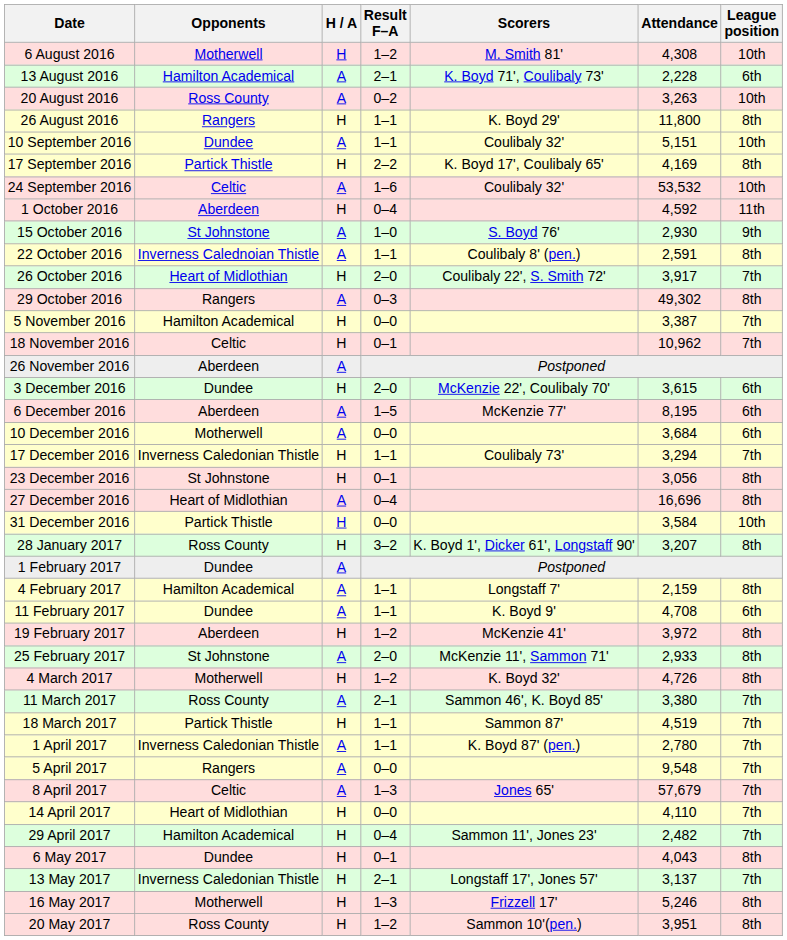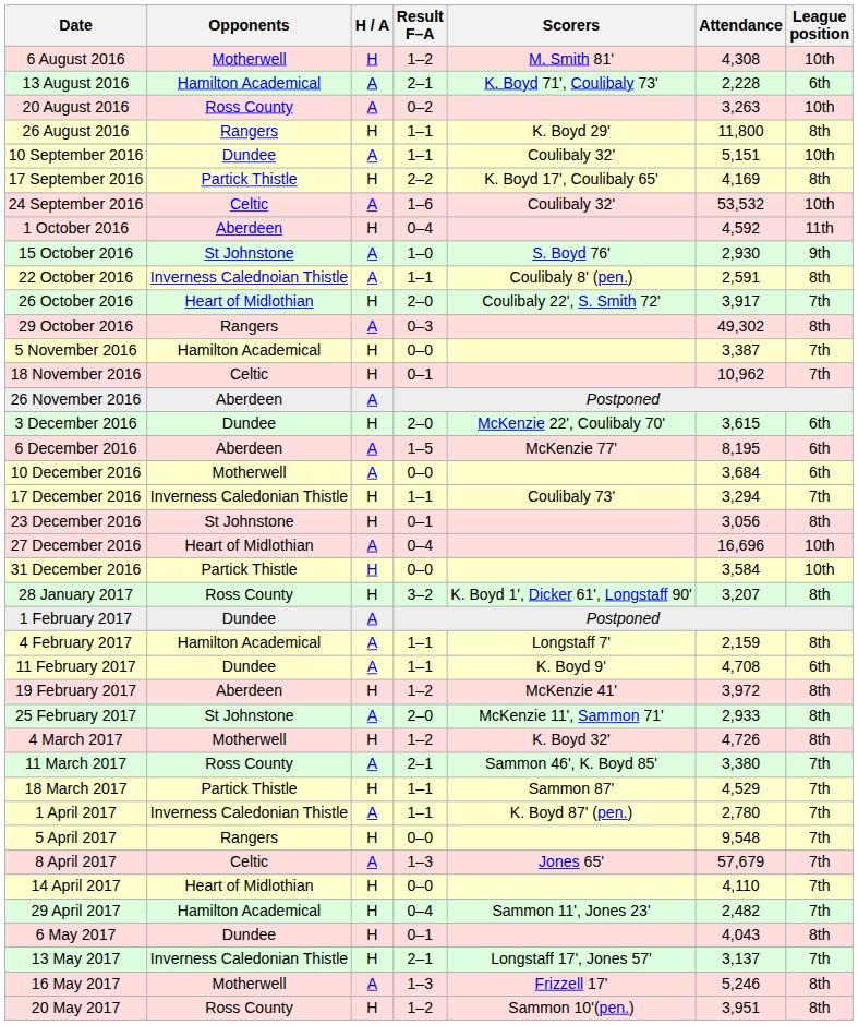27 December 2016 | League position: 8th -> 10th
18 March 2017 | Attendance: 4,519 -> 4,529
5 April 2017 | H / A: A -> H
16 May 2017 | H / A: H -> A
